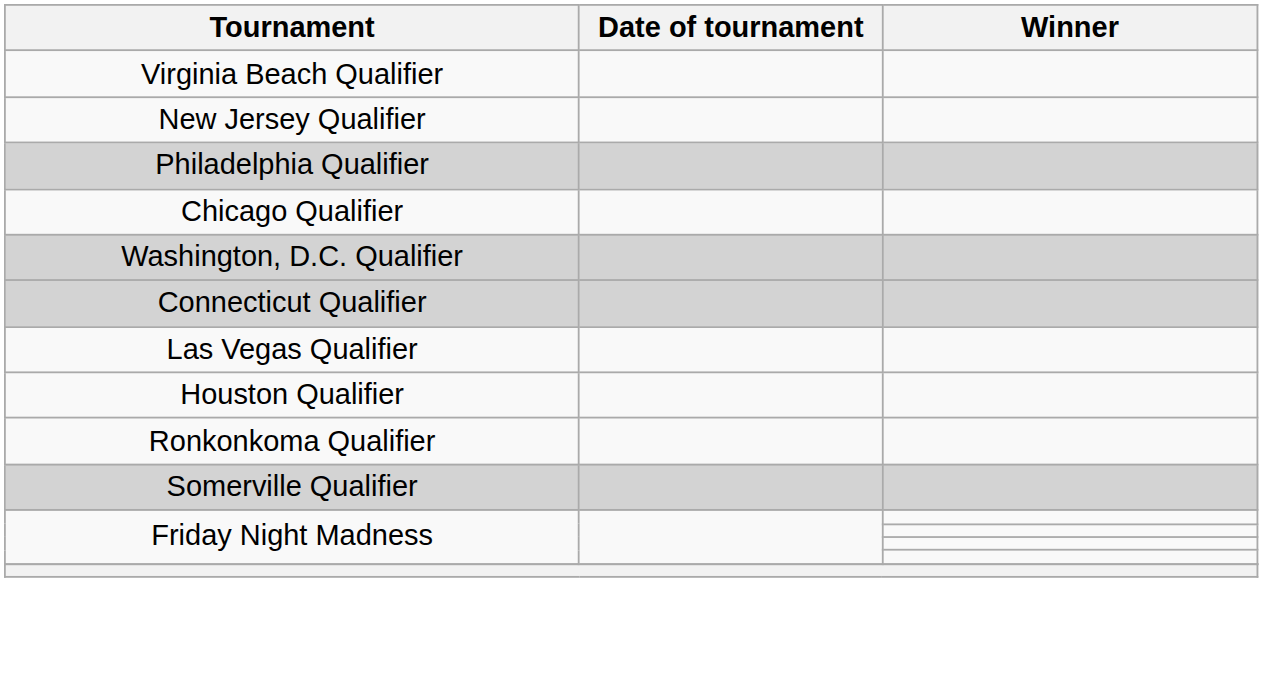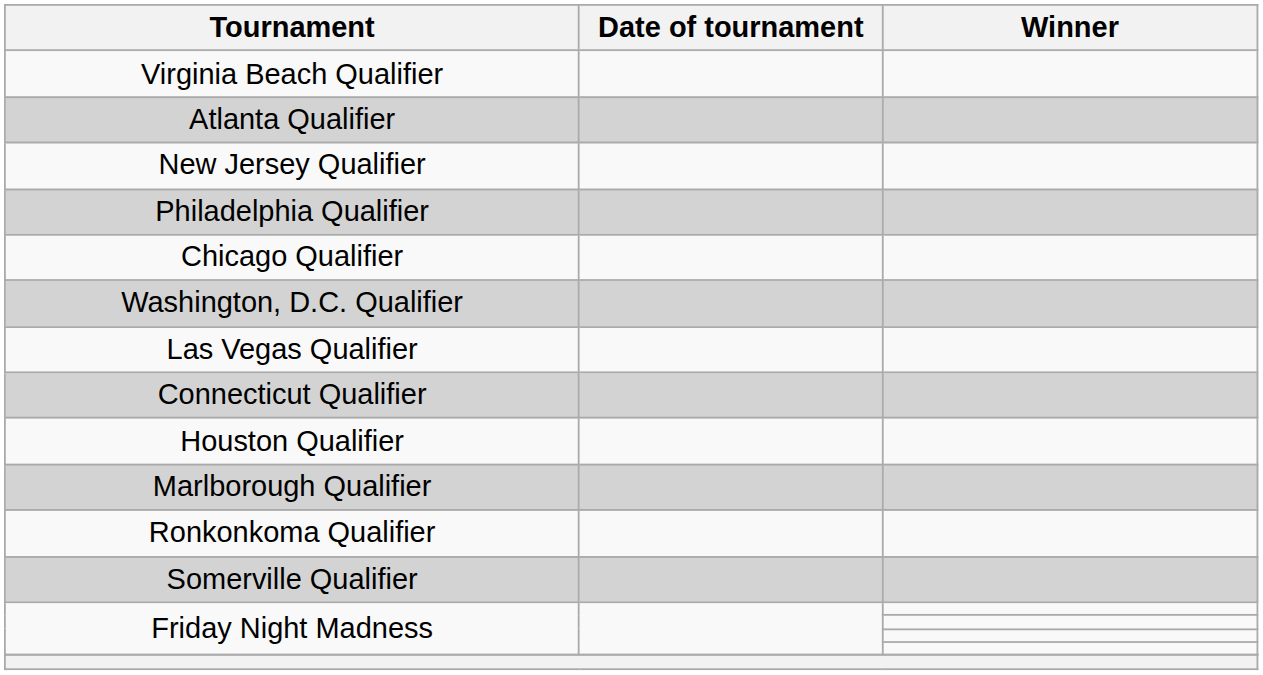+ row: Atlanta Qualifier
rows swapped: Las Vegas Qualifier <-> Connecticut Qualifier
+ row: Marlborough Qualifier
